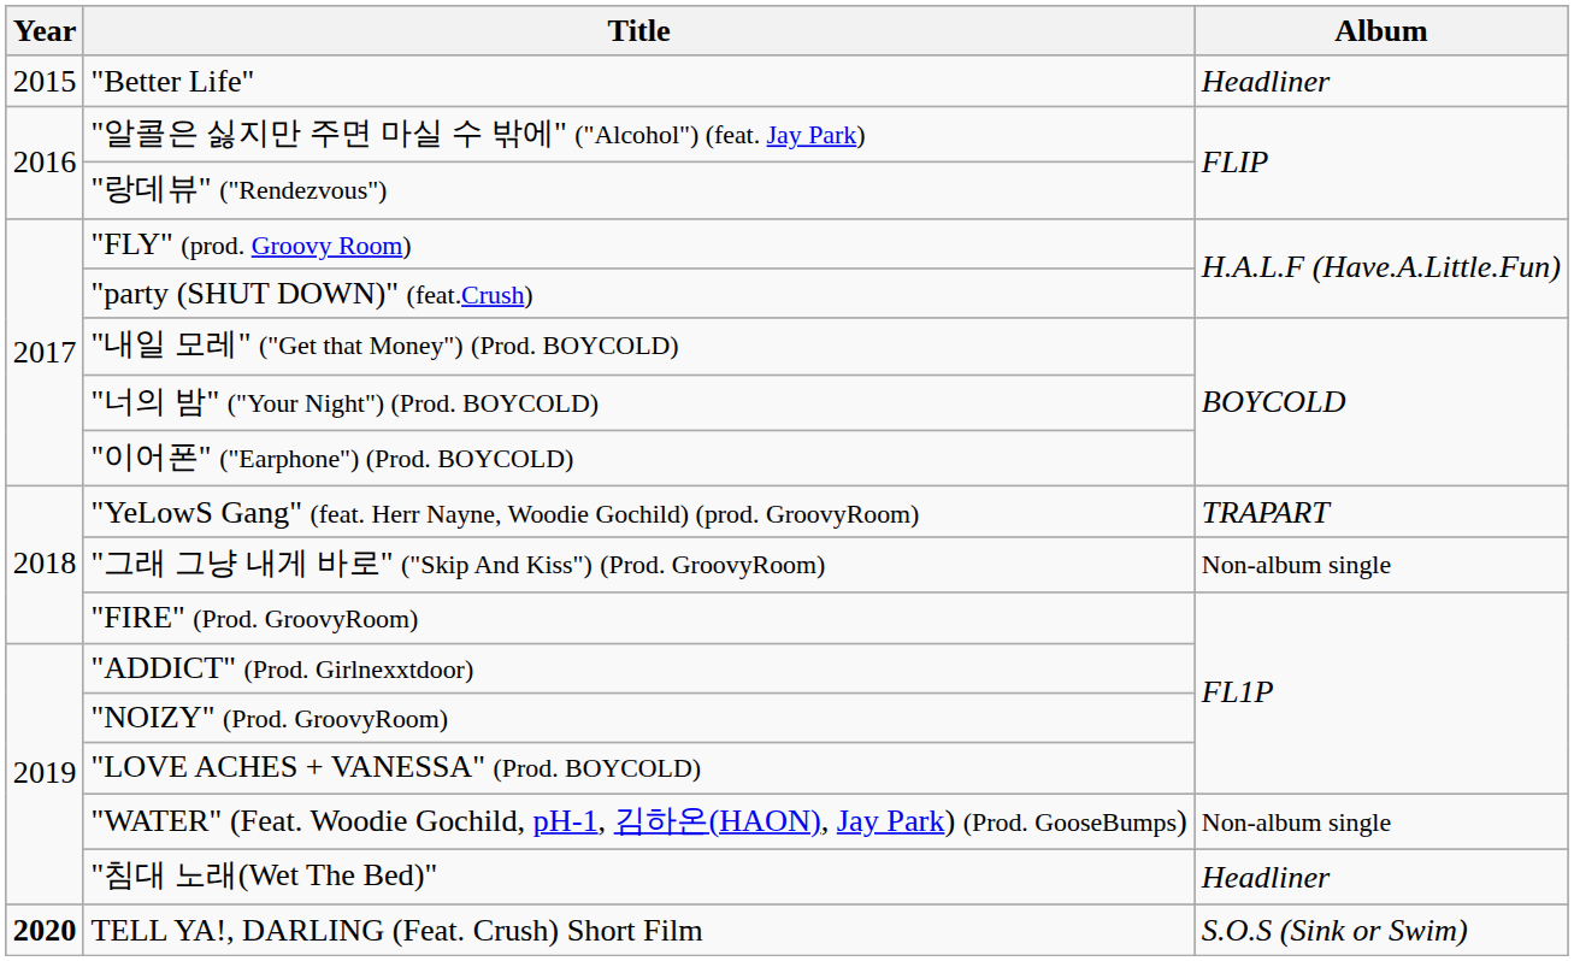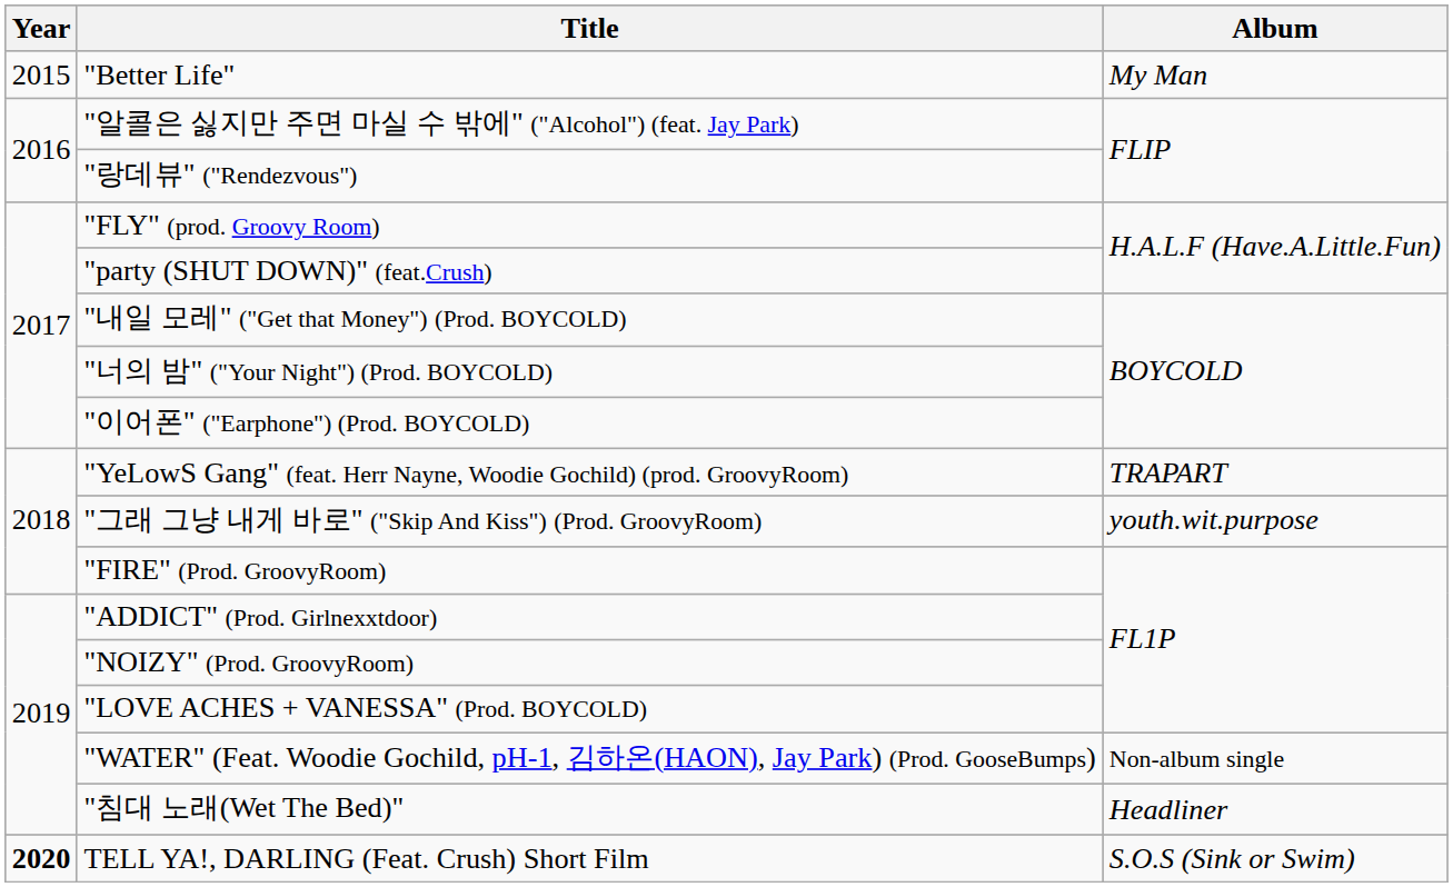"Better Life" | Album: Headliner -> My Man
"그래 그냥 내게 바로" ("Skip And Kiss") (Prod. GroovyRoom) | Album: Non-album single -> youth.wit.purpose
